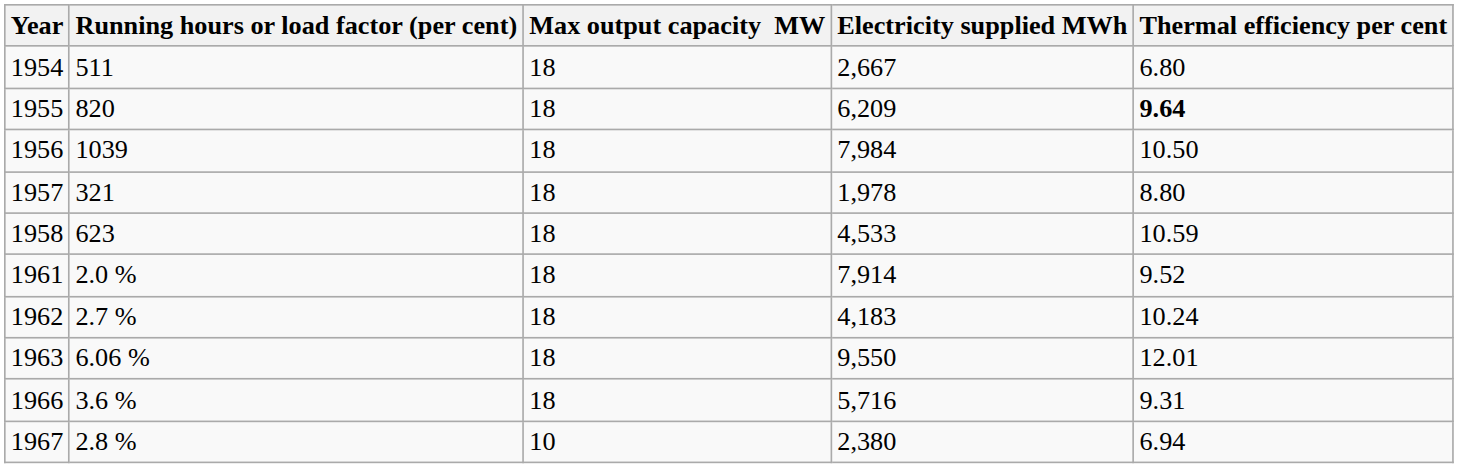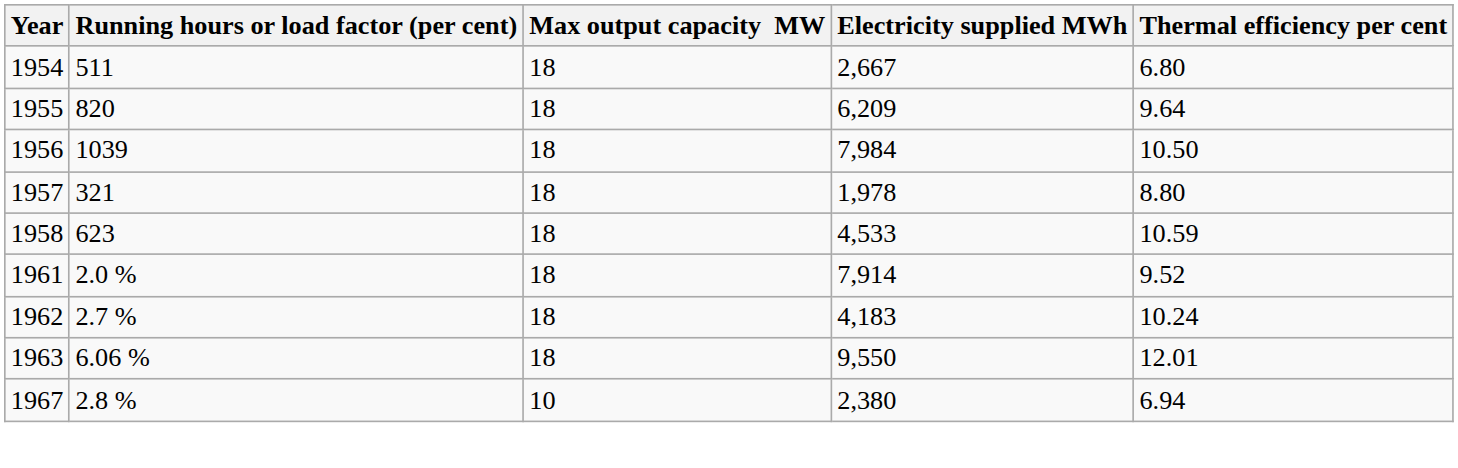1955 | Thermal efficiency per cent: bold -> normal
- row: 1966 | 3.6 % | 18 | 5,716 | 9.31
